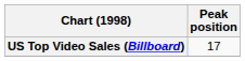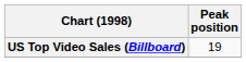US Top Video Sales (Billboard) | Peak position: 17 -> 19
